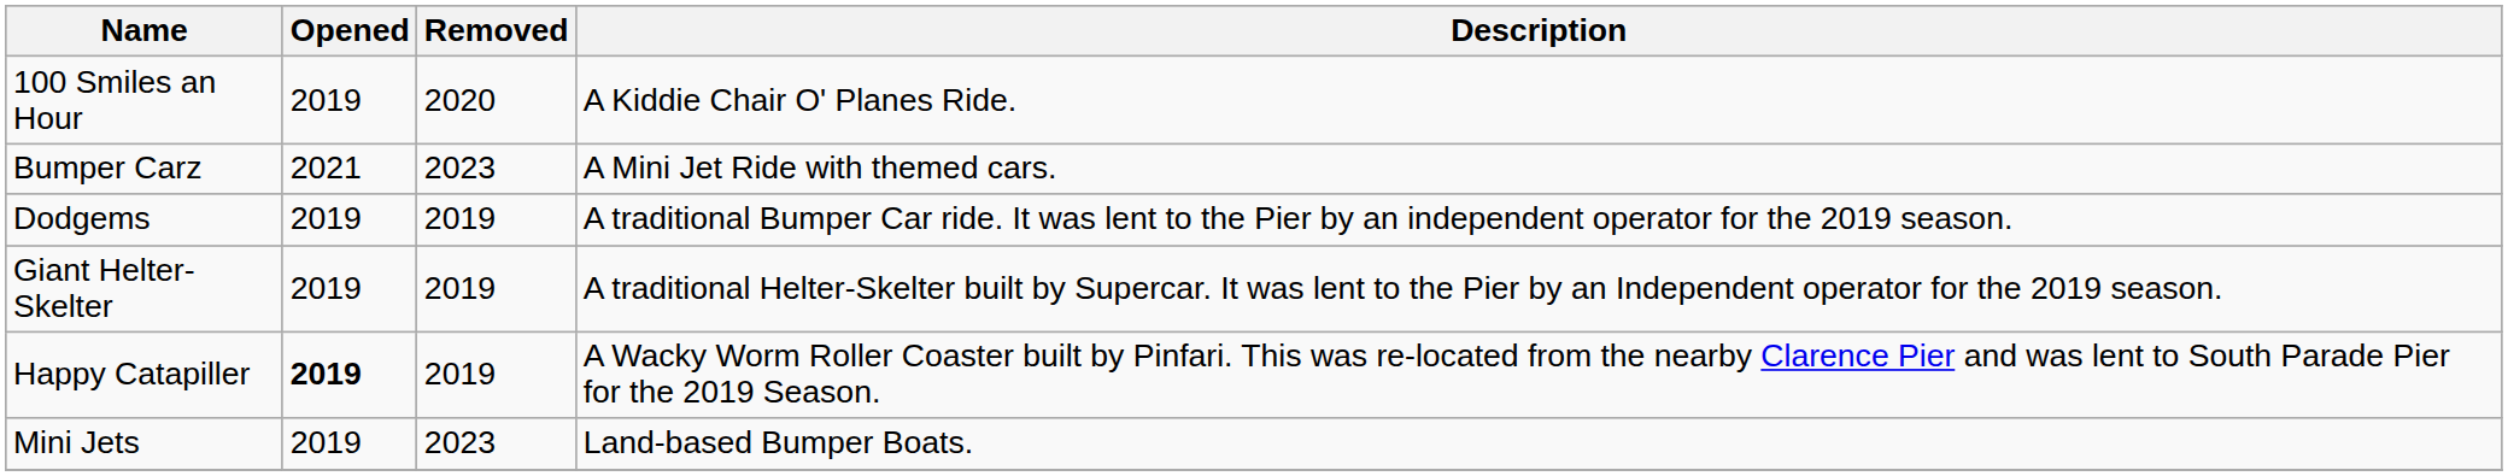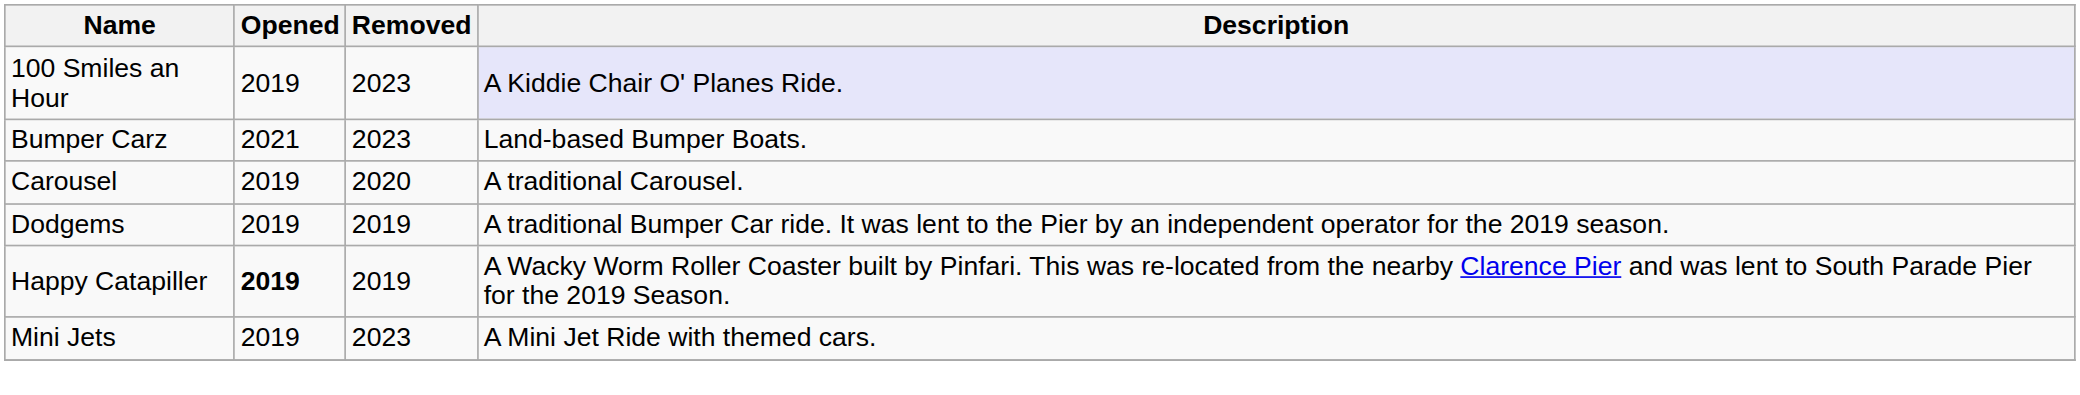100 Smiles an Hour | Removed: 2020 -> 2023
100 Smiles an Hour | Description: no background -> lavender background
Bumper Carz | Description: A Mini Jet Ride with themed cars. -> Land-based Bumper Boats.
+ row: Carousel | 2019 | 2020 | A traditional Carousel.
- row: Giant Helter-Skelter | 2019 | 2019 | A traditional Helter-Skelter built by Supercar. It was lent to the Pier by an Independent operator for the 2019 season.
Mini Jets | Description: Land-based Bumper Boats. -> A Mini Jet Ride with themed cars.
